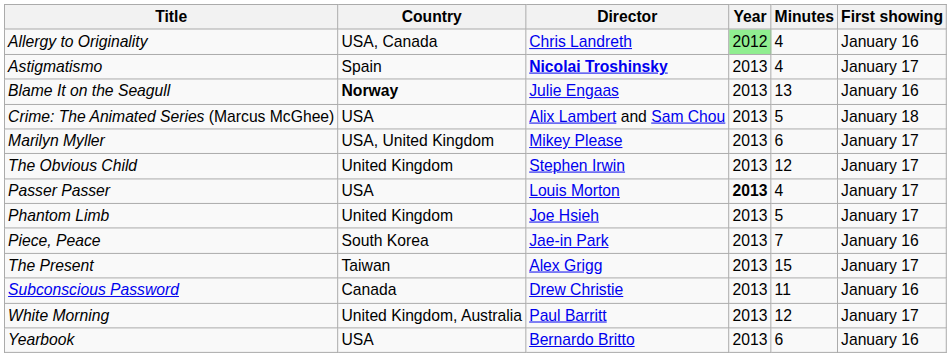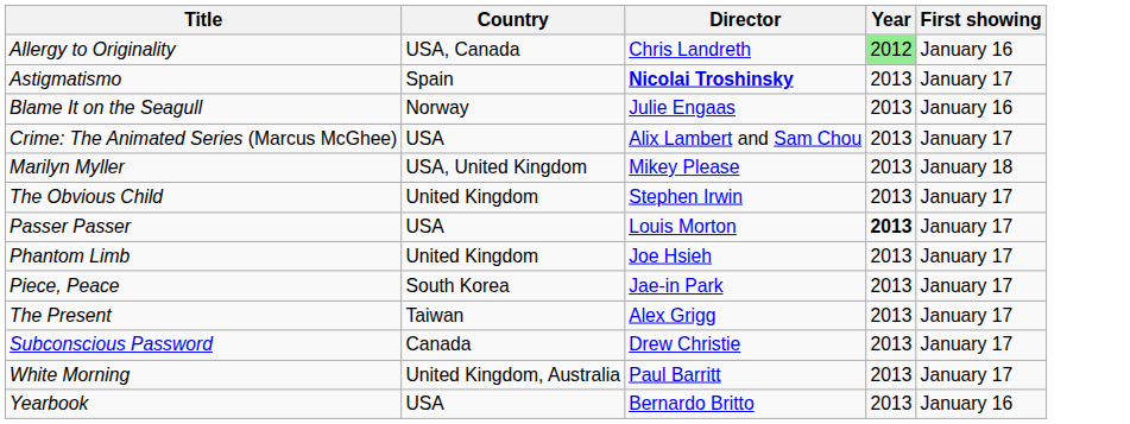- column: Minutes | 4 | 4 | 13 | 5 | 6 | 12 | 4 | 5 | 7 | 15 | 11 | 12 | 6
Blame It on the Seagull | Country: bold -> normal
Crime: The Animated Series (Marcus McGhee) | First showing: January 18 -> January 17
Marilyn Myller | First showing: January 17 -> January 18
Piece, Peace | First showing: January 16 -> January 17
Subconscious Password | First showing: January 16 -> January 17
